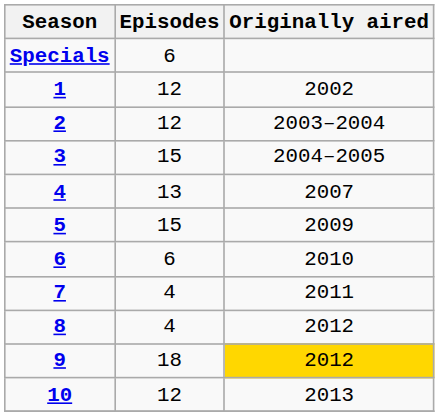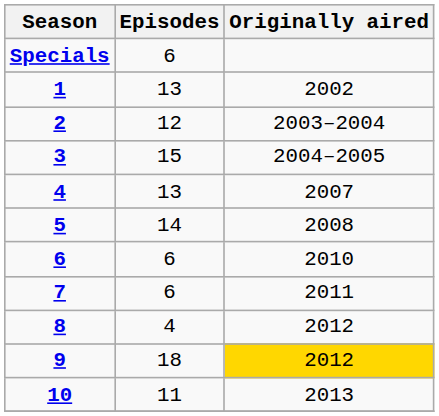1 | Episodes: 12 -> 13
5 | Episodes: 15 -> 14
5 | Originally aired: 2009 -> 2008
7 | Episodes: 4 -> 6
10 | Episodes: 12 -> 11
